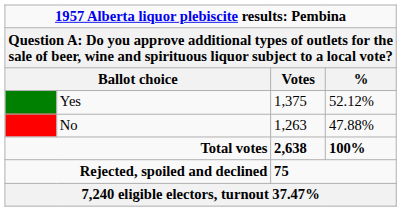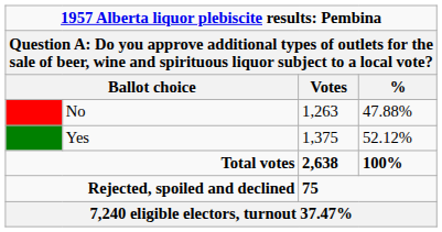rows swapped: Yes <-> No
